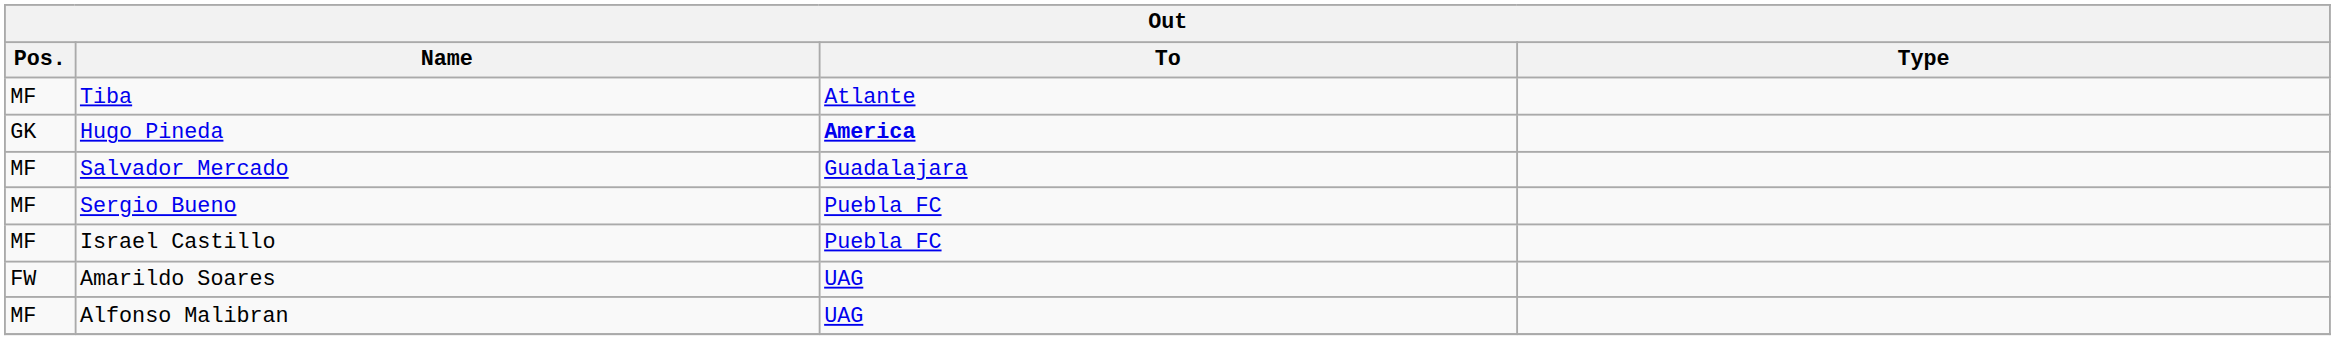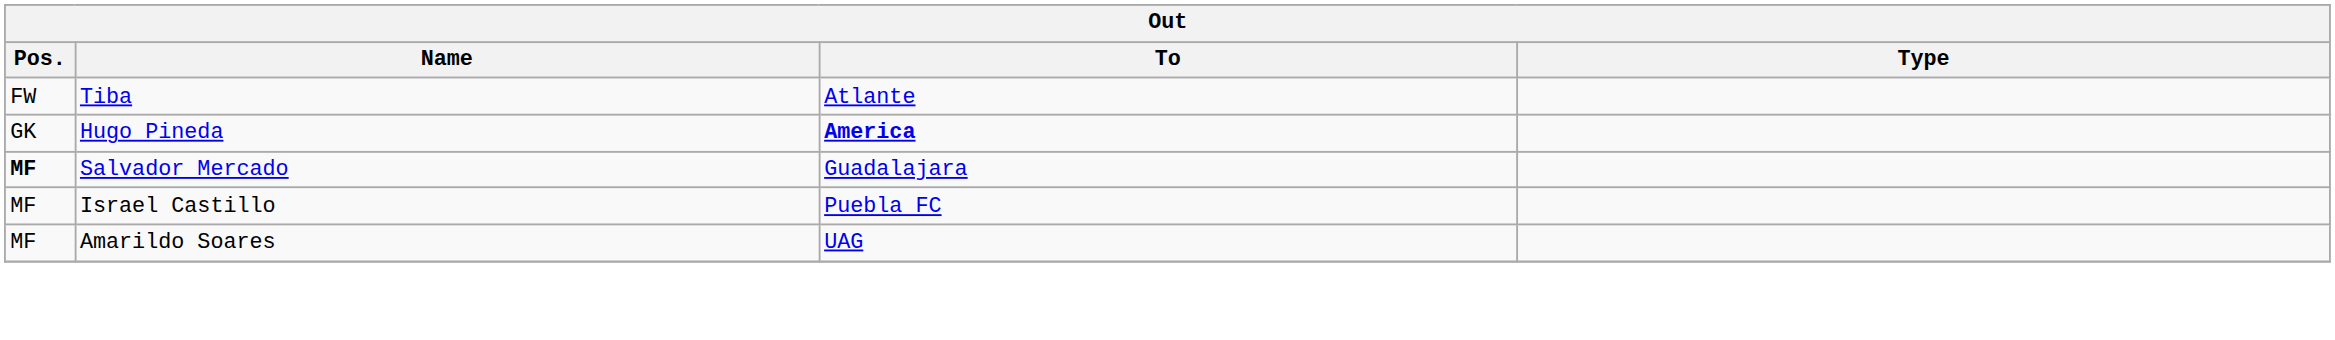Tiba | Pos.: MF -> FW
Salvador Mercado | Pos.: normal -> bold
- row: MF | Sergio Bueno | Puebla FC
Amarildo Soares | Pos.: FW -> MF
- row: MF | Alfonso Malibran | UAG
